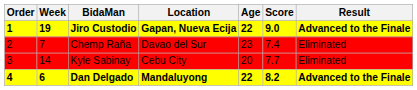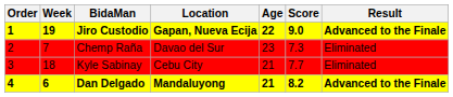Chemp Raña | Score: 7.4 -> 7.3
Kyle Sabinay | Week: 14 -> 18
Kyle Sabinay | Age: 20 -> 21
Dan Delgado | Age: 22 -> 21
